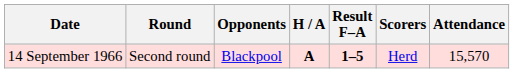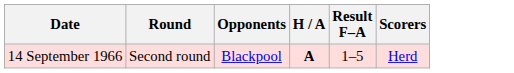- column: Attendance | 15,570
14 September 1966 | Result F–A: bold -> normal
